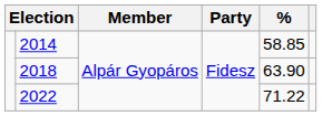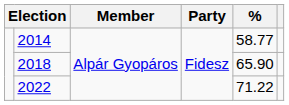2014 | %: 58.85 -> 58.77
2018 | %: 63.90 -> 65.90
